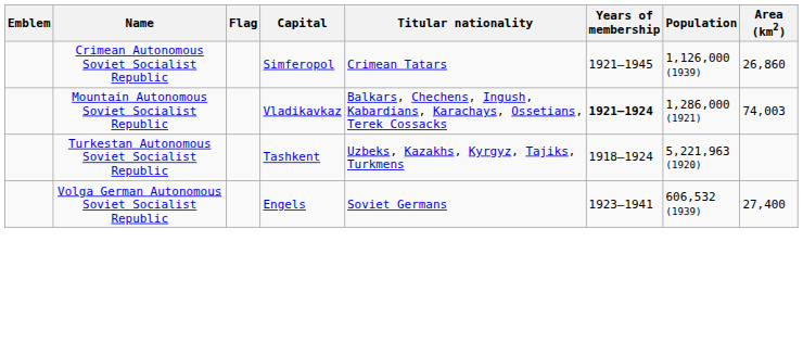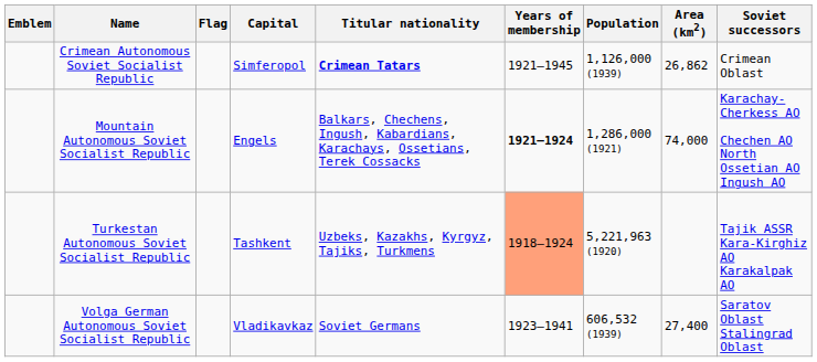+ column: Soviet successors | Crimean Oblast | Karachay-Cherkess AO Chechen AO North Ossetian AO Ingush AO | Tajik ASSR Kara-Kirghiz AO Karakalpak AO | Saratov Oblast Stalingrad Oblast
Crimean Autonomous Soviet Socialist Republic | Titular nationality: normal -> bold
Crimean Autonomous Soviet Socialist Republic | Area (km2): 26,860 -> 26,862
Mountain Autonomous Soviet Socialist Republic | Capital: Vladikavkaz -> Engels
Mountain Autonomous Soviet Socialist Republic | Area (km2): 74,003 -> 74,000
Turkestan Autonomous Soviet Socialist Republic | Years of membership: no background -> lightsalmon background
Volga German Autonomous Soviet Socialist Republic | Capital: Engels -> Vladikavkaz
